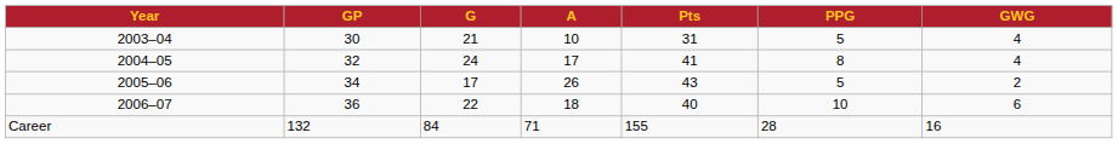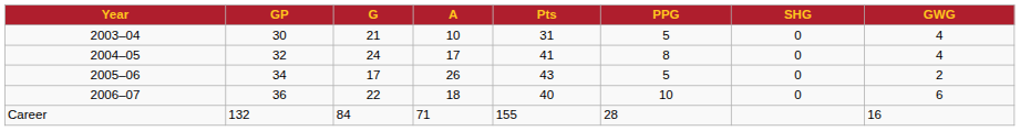+ column: SHG | 0 | 0 | 0 | 0
